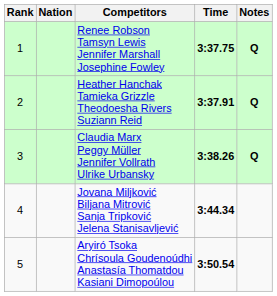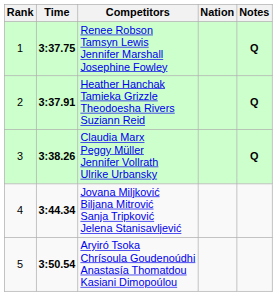columns swapped: Nation <-> Time
